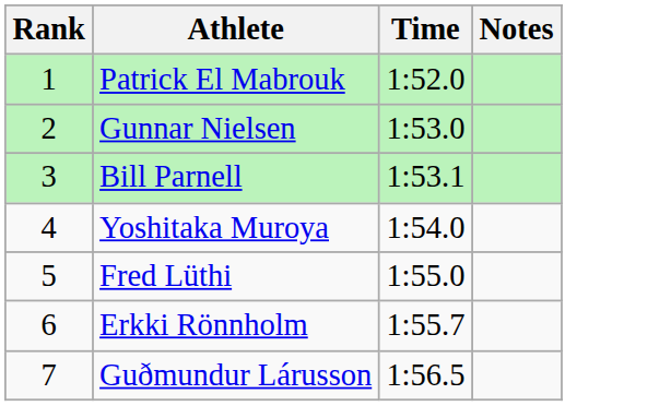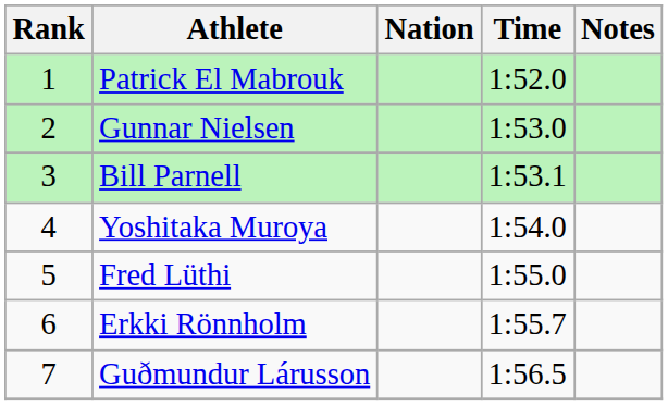+ column: Nation
